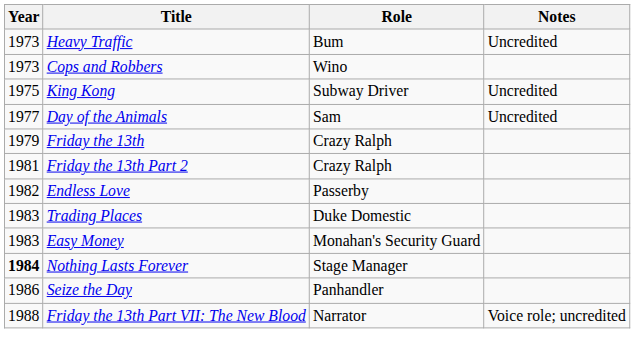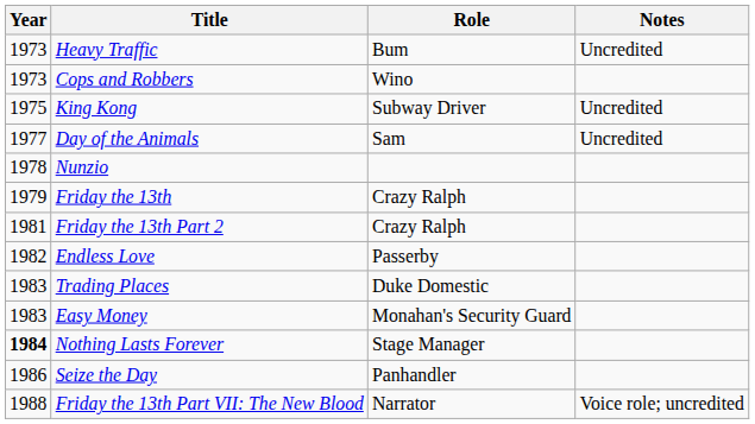+ row: 1978 | Nunzio
